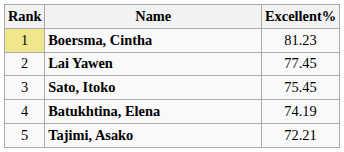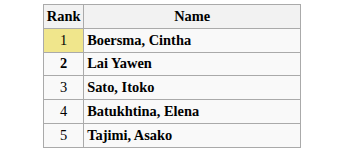- column: Excellent% | 81.23 | 77.45 | 75.45 | 74.19 | 72.21
Lai Yawen | Rank: normal -> bold
